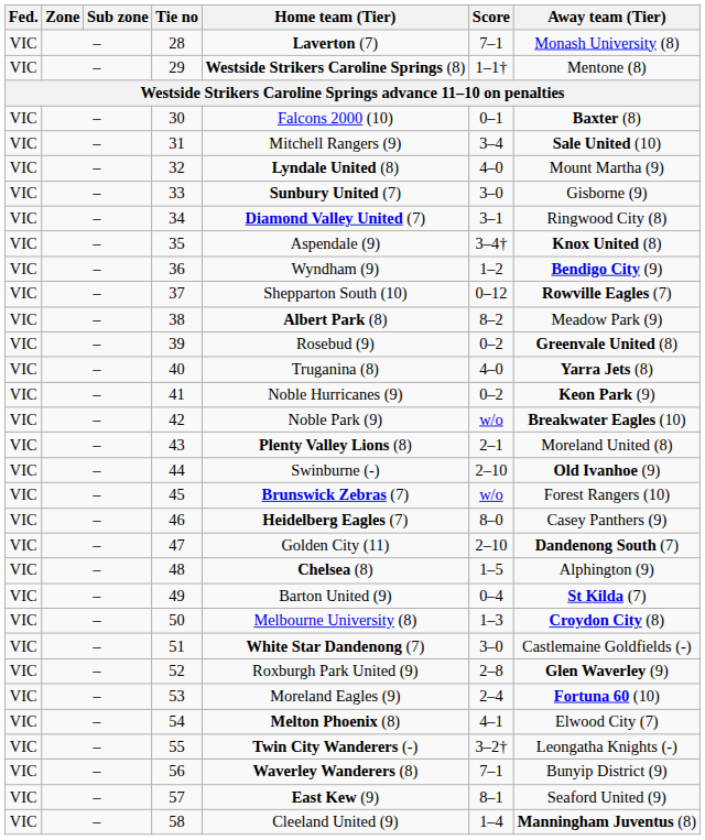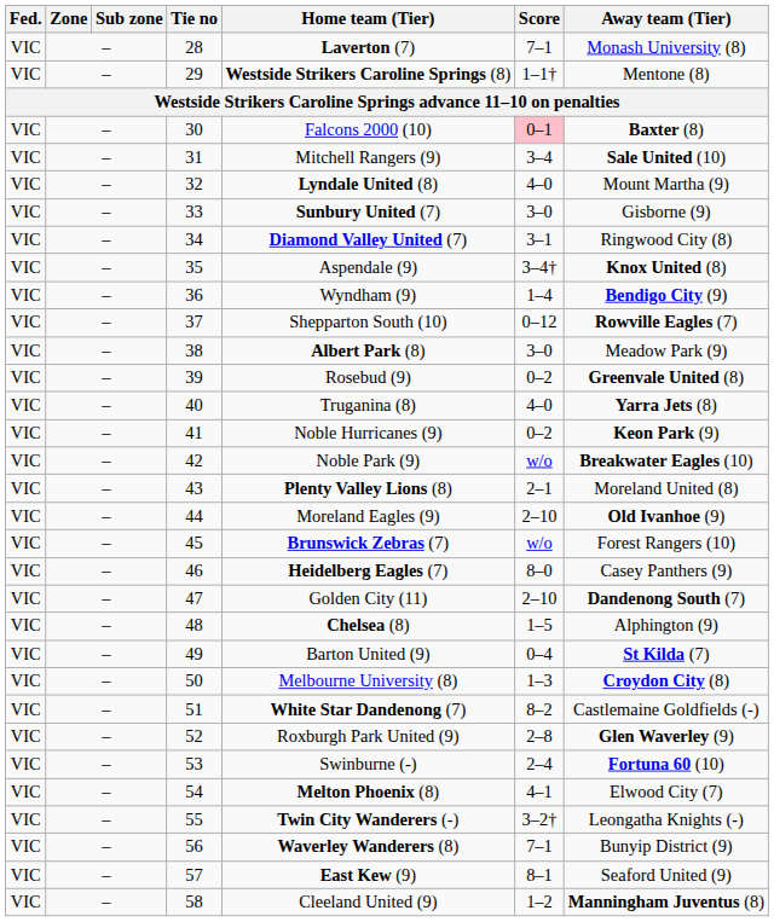30 | Score: no background -> pink background
36 | Score: 1–2 -> 1–4
38 | Score: 8–2 -> 3–0
44 | Home team (Tier): Swinburne (-) -> Moreland Eagles (9)
51 | Score: 3–0 -> 8–2
53 | Home team (Tier): Moreland Eagles (9) -> Swinburne (-)
58 | Score: 1–4 -> 1–2
